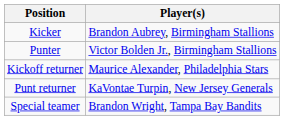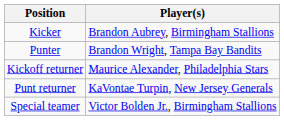Punter | Player(s): Victor Bolden Jr., Birmingham Stallions -> Brandon Wright, Tampa Bay Bandits
Special teamer | Player(s): Brandon Wright, Tampa Bay Bandits -> Victor Bolden Jr., Birmingham Stallions
